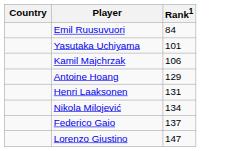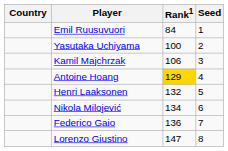+ column: Seed | 1 | 2 | 3 | 4 | 5 | 6 | 7 | 8
Yasutaka Uchiyama | Rank1: 101 -> 100
Antoine Hoang | Rank1: no background -> gold background
Henri Laaksonen | Rank1: 131 -> 132
Federico Gaio | Rank1: 137 -> 136
